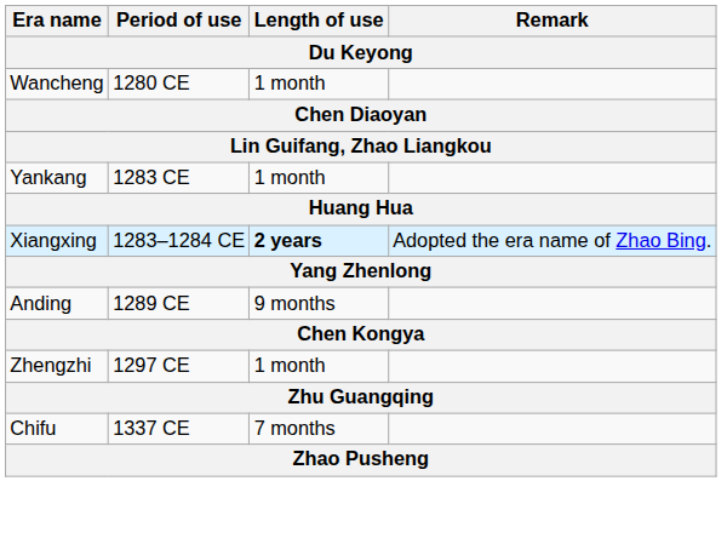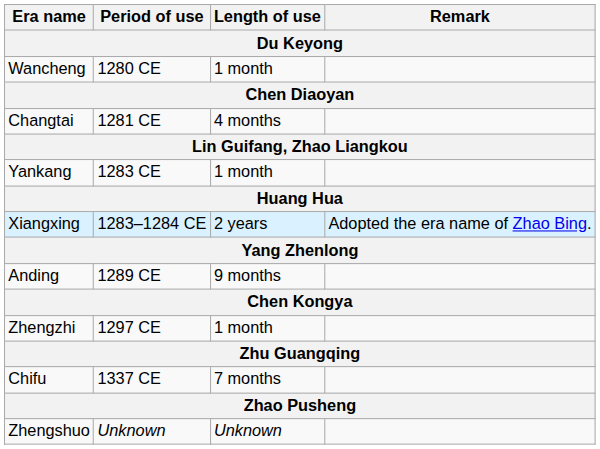+ row: Changtai | 1281 CE | 4 months
Xiangxing | Length of use: bold -> normal
+ row: Zhengshuo | Unknown | Unknown
